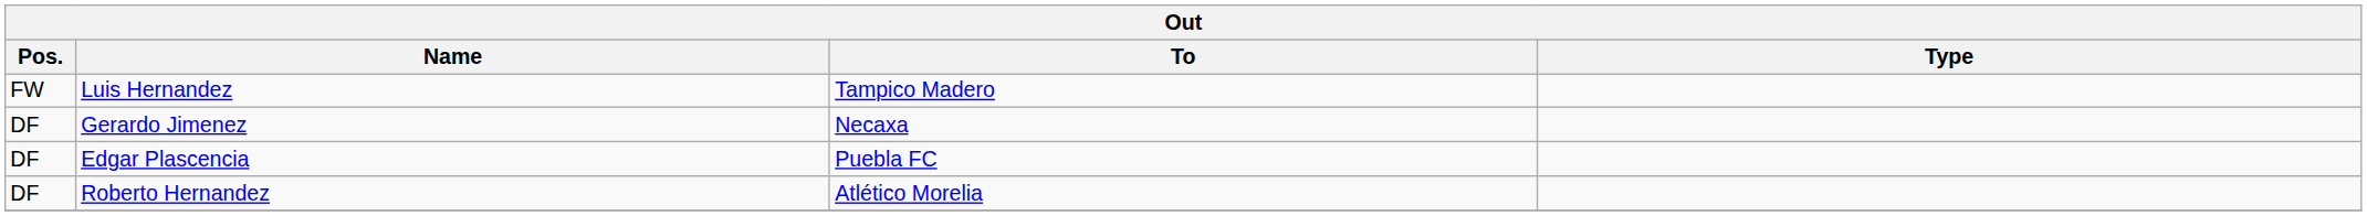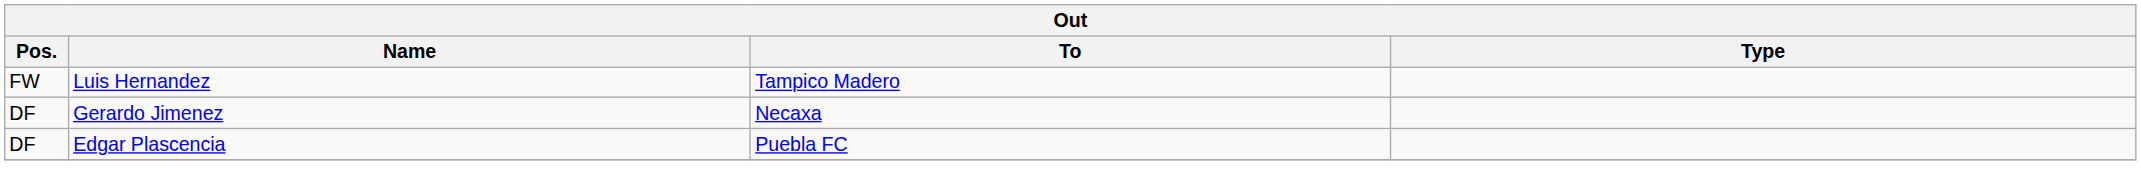- row: DF | Roberto Hernandez | Atlético Morelia
